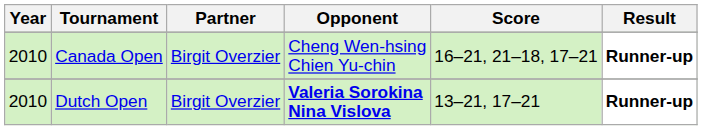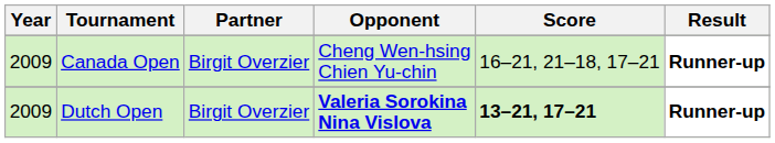Canada Open | Year: 2010 -> 2009
Dutch Open | Year: 2010 -> 2009
Dutch Open | Score: normal -> bold
